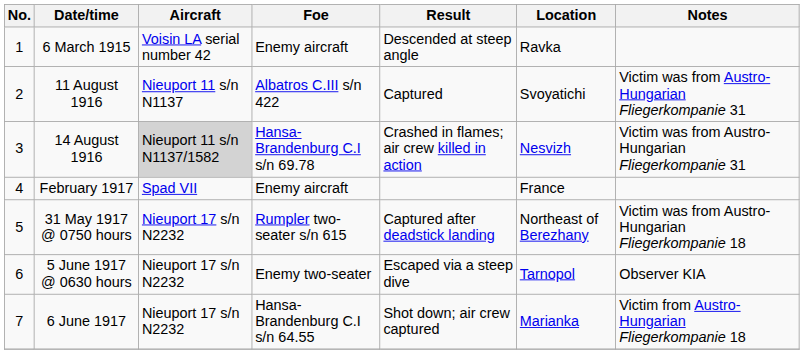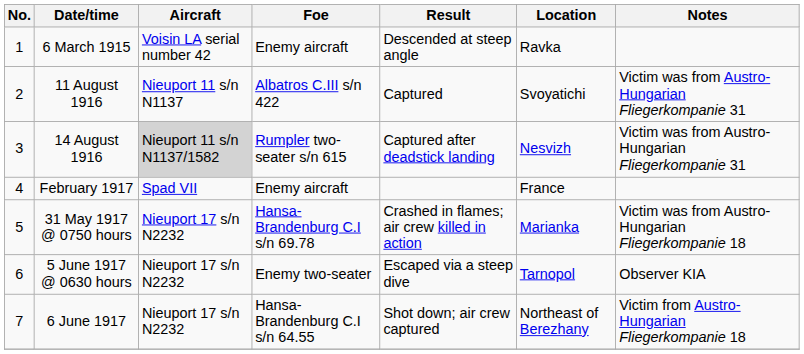14 August 1916 | Foe: Hansa-Brandenburg C.I s/n 69.78 -> Rumpler two-seater s/n 615
14 August 1916 | Result: Crashed in flames; air crew killed in action -> Captured after deadstick landing
31 May 1917 @ 0750 hours | Foe: Rumpler two-seater s/n 615 -> Hansa-Brandenburg C.I s/n 69.78
31 May 1917 @ 0750 hours | Result: Captured after deadstick landing -> Crashed in flames; air crew killed in action
31 May 1917 @ 0750 hours | Location: Northeast of Berezhany -> Marianka
6 June 1917 | Location: Marianka -> Northeast of Berezhany
